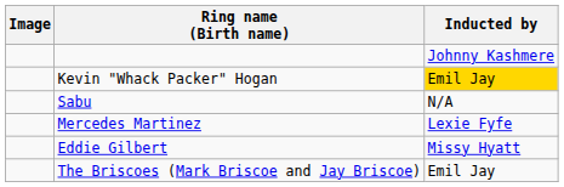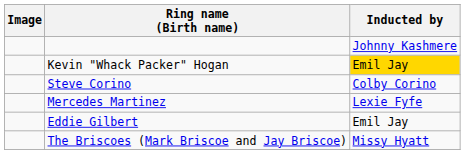+ row: Steve Corino | Colby Corino
- row: Sabu | N/A
Eddie Gilbert | Inducted by: Missy Hyatt -> Emil Jay
The Briscoes (Mark Briscoe and Jay Briscoe) | Inducted by: Emil Jay -> Missy Hyatt
